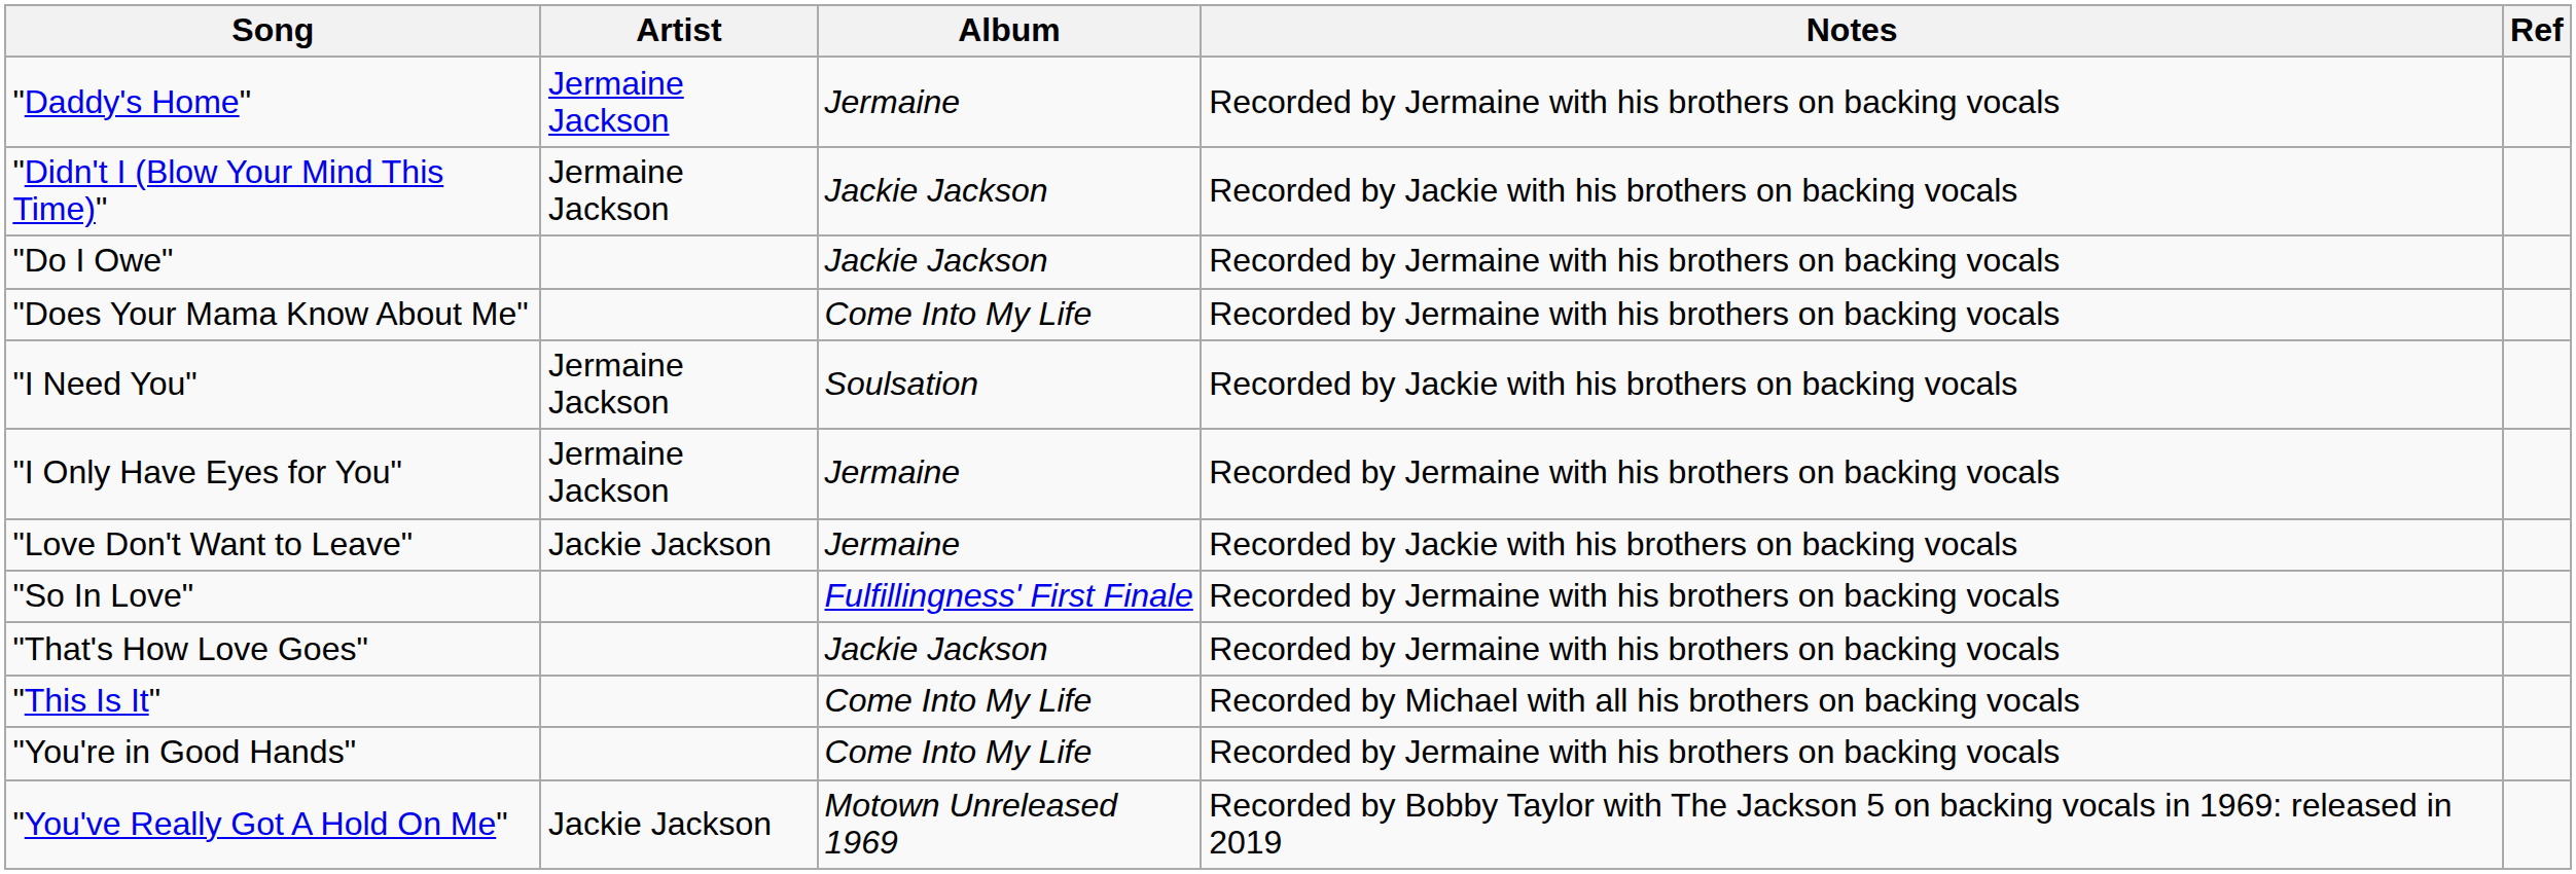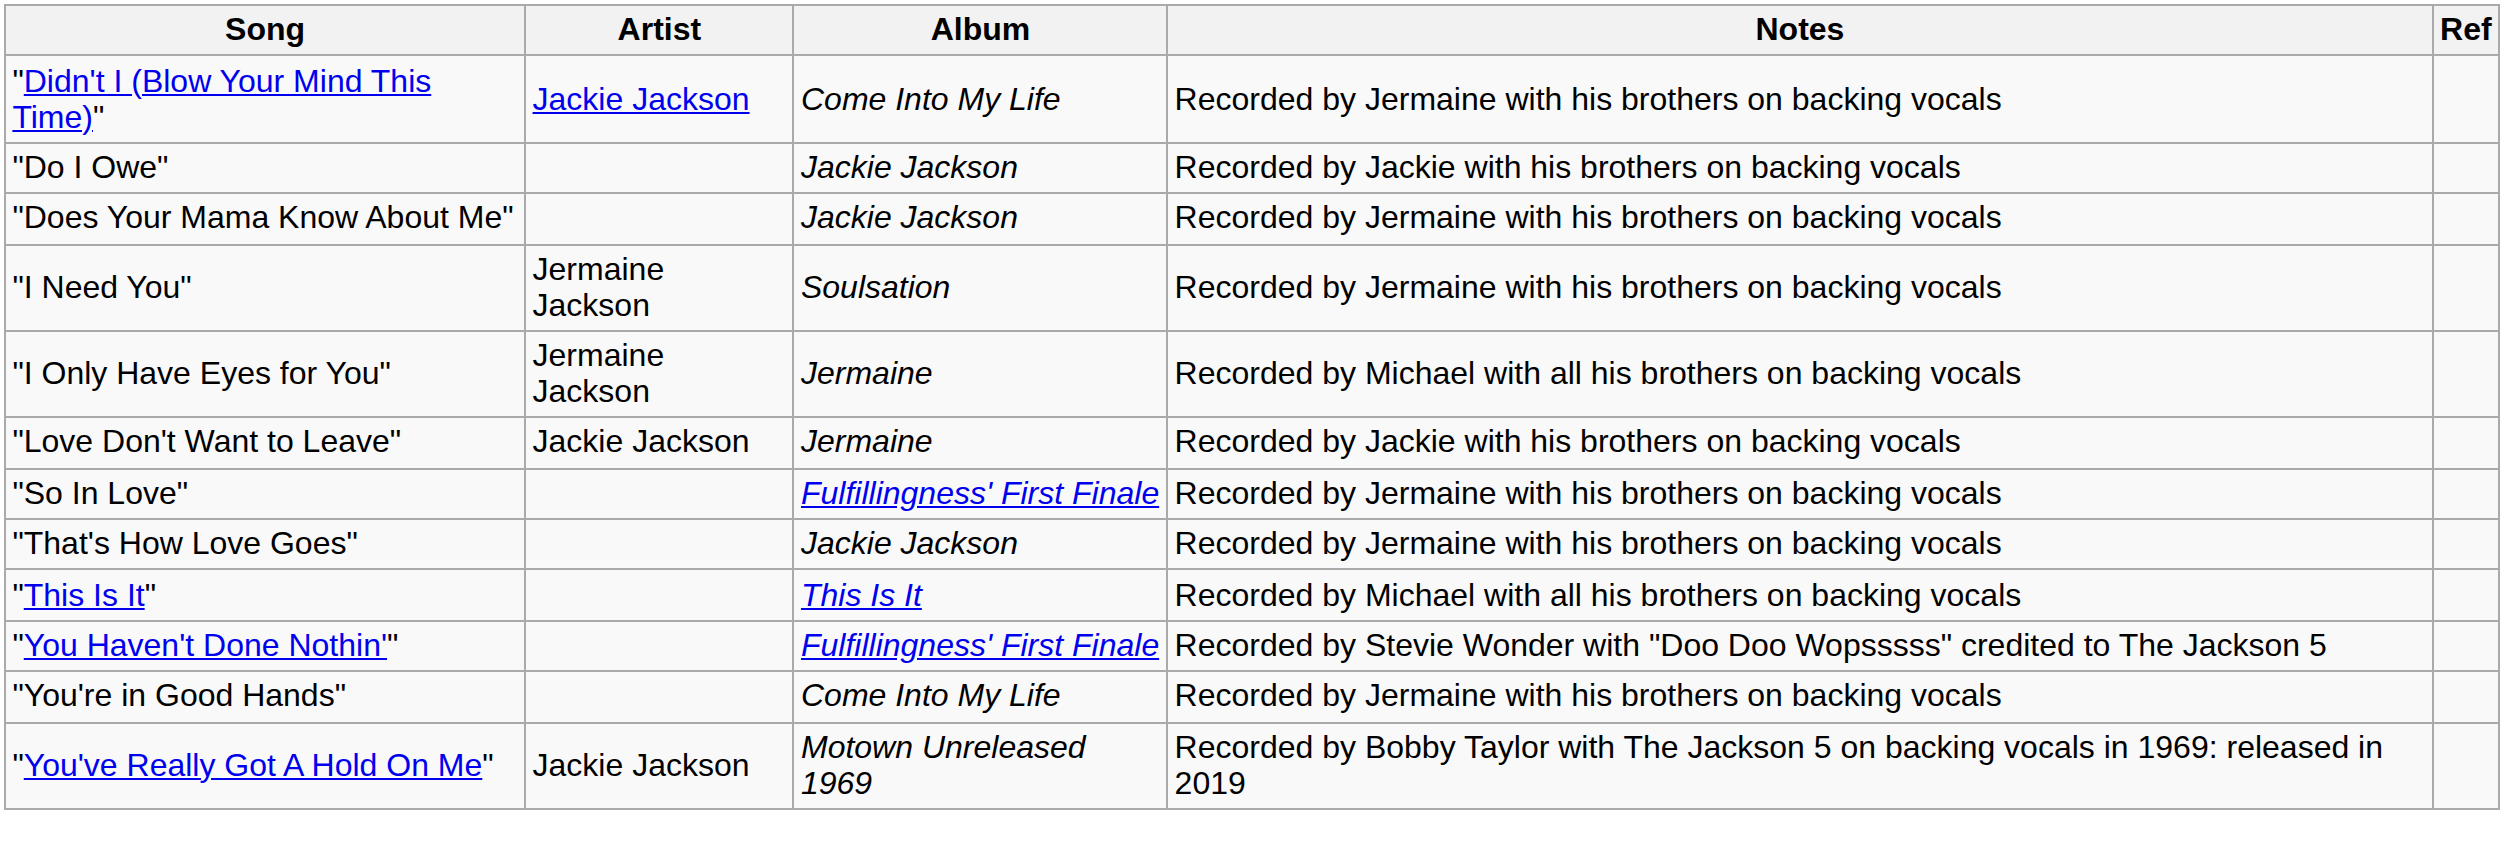- row: "Daddy's Home" | Jermaine Jackson | Jermaine | Recorded by Jermaine with his brothers on backing vocals
"Didn't I (Blow Your Mind This Time)" | Artist: Jermaine Jackson -> Jackie Jackson
"Didn't I (Blow Your Mind This Time)" | Album: Jackie Jackson -> Come Into My Life
"Didn't I (Blow Your Mind This Time)" | Notes: Recorded by Jackie with his brothers on backing vocals -> Recorded by Jermaine with his brothers on backing vocals
"Do I Owe" | Notes: Recorded by Jermaine with his brothers on backing vocals -> Recorded by Jackie with his brothers on backing vocals
"Does Your Mama Know About Me" | Album: Come Into My Life -> Jackie Jackson
"I Need You" | Notes: Recorded by Jackie with his brothers on backing vocals -> Recorded by Jermaine with his brothers on backing vocals
"I Only Have Eyes for You" | Notes: Recorded by Jermaine with his brothers on backing vocals -> Recorded by Michael with all his brothers on backing vocals
"This Is It" | Album: Come Into My Life -> This Is It
+ row: "You Haven't Done Nothin'" | Fulfillingness' First Finale | Recorded by Stevie Wonder with "Doo Doo Wopsssss" credited to The Jackson 5
